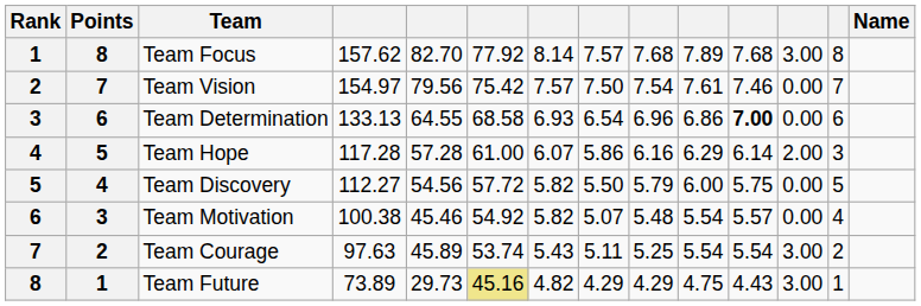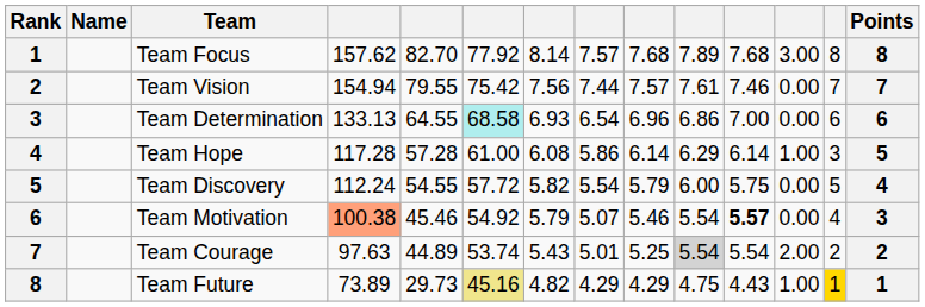columns swapped: Name <-> Points
Team Vision | column 4: 154.97 -> 154.94
Team Vision | column 5: 79.56 -> 79.55
Team Vision | column 7: 7.57 -> 7.56
Team Vision | column 8: 7.50 -> 7.44
Team Vision | column 9: 7.54 -> 7.57
Team Determination | column 6: no background -> paleturquoise background
Team Determination | column 11: bold -> normal
Team Hope | column 7: 6.07 -> 6.08
Team Hope | column 9: 6.16 -> 6.14
Team Hope | column 12: 2.00 -> 1.00
Team Discovery | column 4: 112.27 -> 112.24
Team Discovery | column 5: 54.56 -> 54.55
Team Discovery | column 8: 5.50 -> 5.54
Team Motivation | column 4: no background -> lightsalmon background
Team Motivation | column 7: 5.82 -> 5.79
Team Motivation | column 9: 5.48 -> 5.46
Team Motivation | column 11: normal -> bold
Team Courage | column 5: 45.89 -> 44.89
Team Courage | column 8: 5.11 -> 5.01
Team Courage | column 10: no background -> lightgrey background
Team Courage | column 12: 3.00 -> 2.00
Team Future | column 12: 3.00 -> 1.00
Team Future | column 13: no background -> gold background
